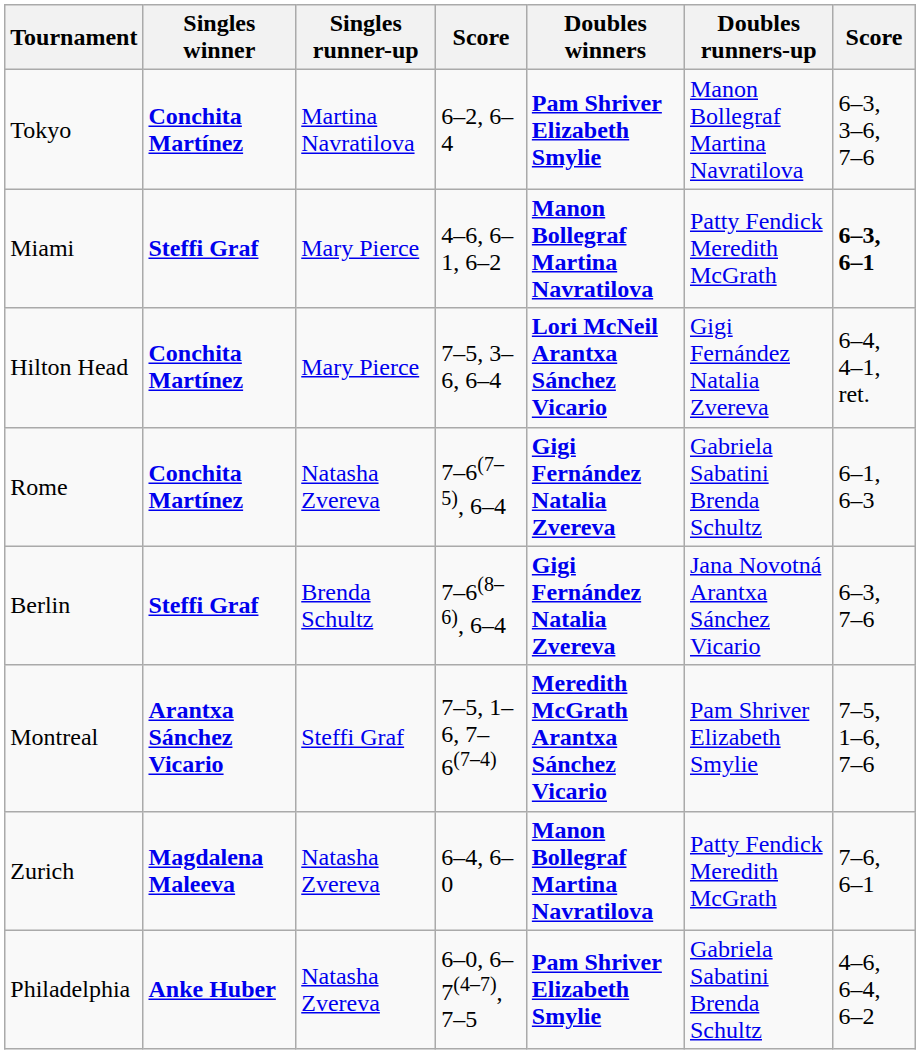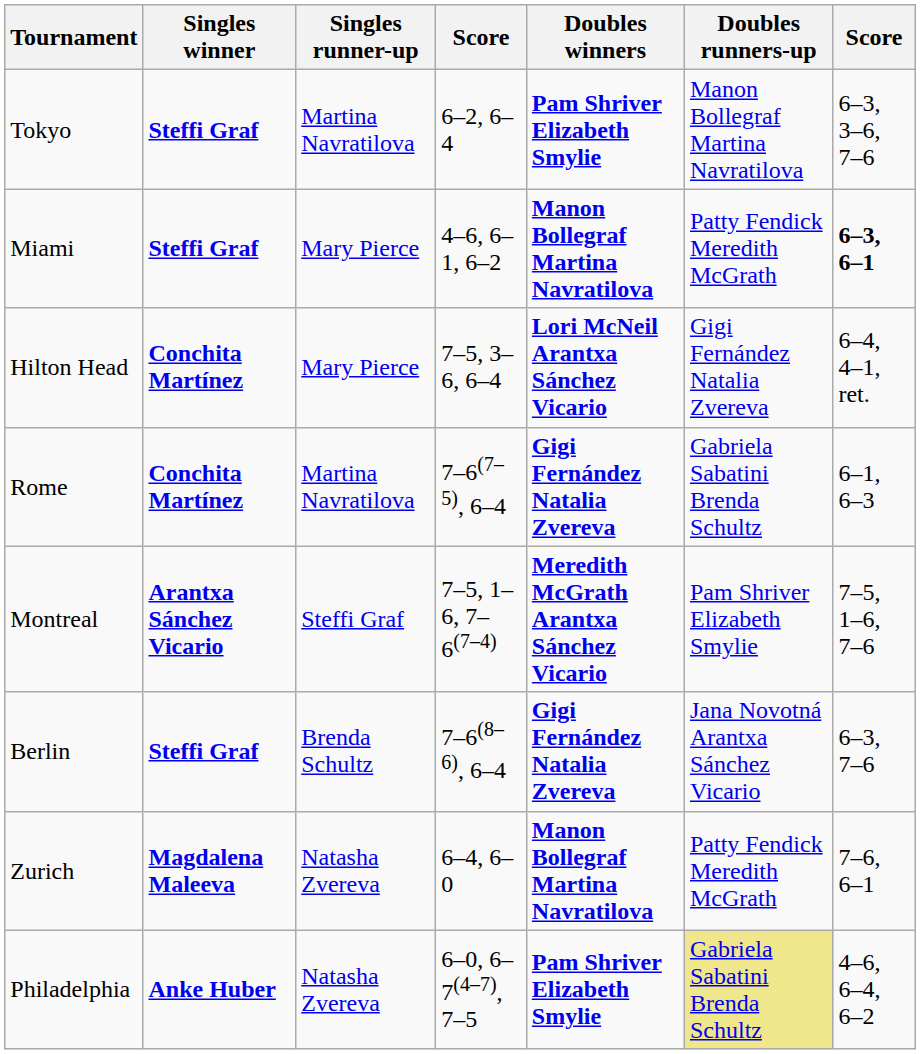Tokyo | Singles winner: Conchita Martínez -> Steffi Graf
Rome | Singles runner-up: Natasha Zvereva -> Martina Navratilova
rows swapped: Berlin <-> Montreal
Philadelphia | Doubles runners-up: no background -> khaki background
